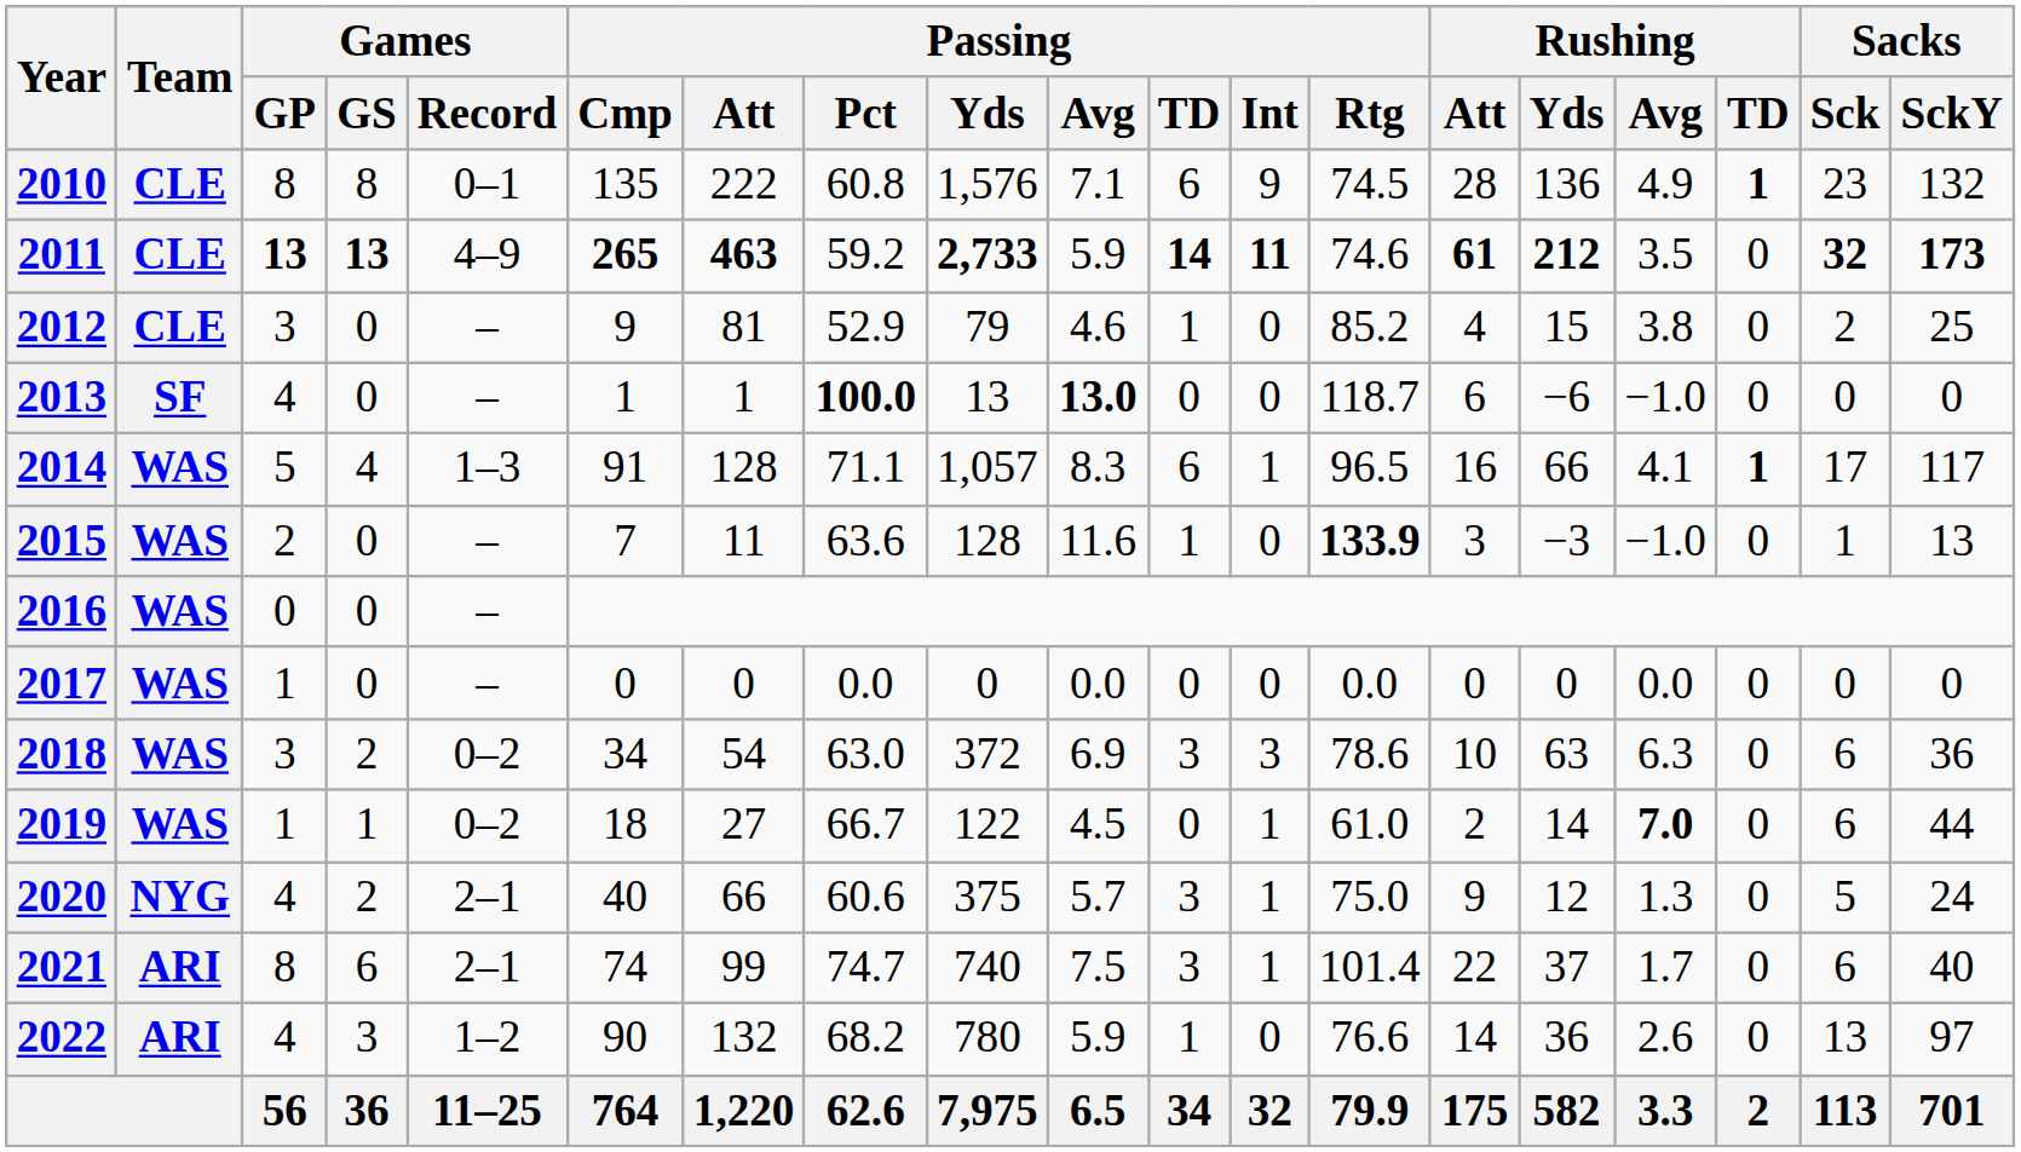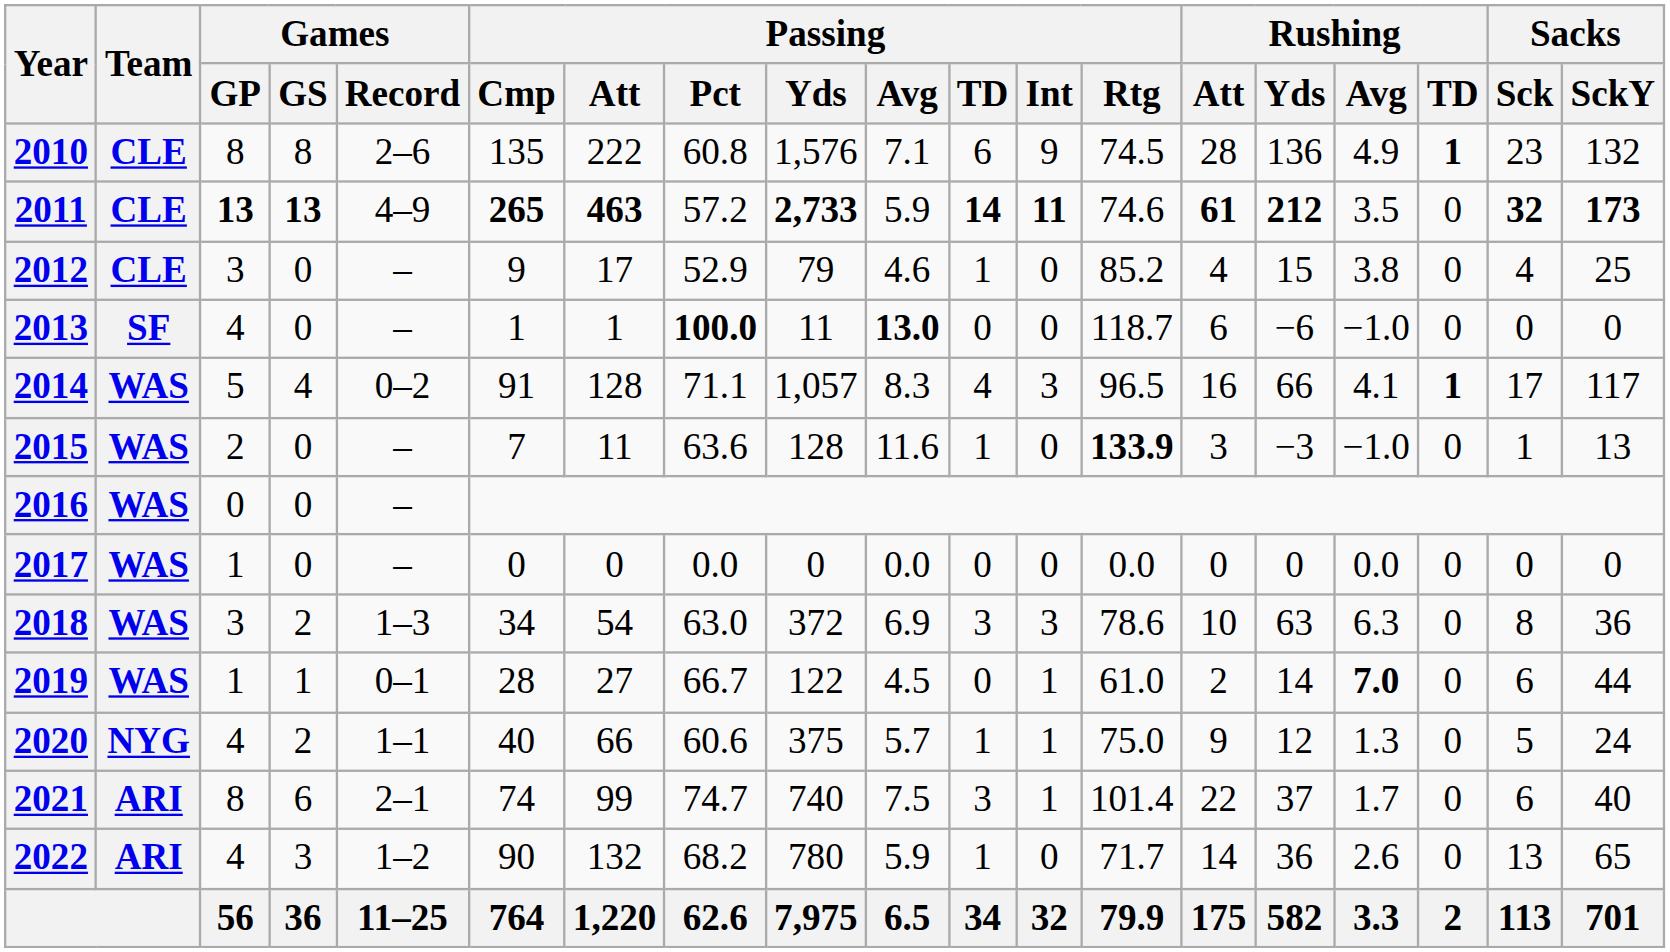2010 | Games / Record: 0–1 -> 2–6
2011 | Passing / Pct: 59.2 -> 57.2
2012 | Passing / Att: 81 -> 17
2012 | Sacks / Sck: 2 -> 4
2013 | Passing / Yds: 13 -> 11
2014 | Games / Record: 1–3 -> 0–2
2014 | Passing / TD: 6 -> 4
2014 | Passing / Int: 1 -> 3
2018 | Games / Record: 0–2 -> 1–3
2018 | Sacks / Sck: 6 -> 8
2019 | Games / Record: 0–2 -> 0–1
2019 | Passing / Cmp: 18 -> 28
2020 | Games / Record: 2–1 -> 1–1
2020 | Passing / TD: 3 -> 1
2022 | Passing / Rtg: 76.6 -> 71.7
2022 | Sacks / SckY: 97 -> 65
